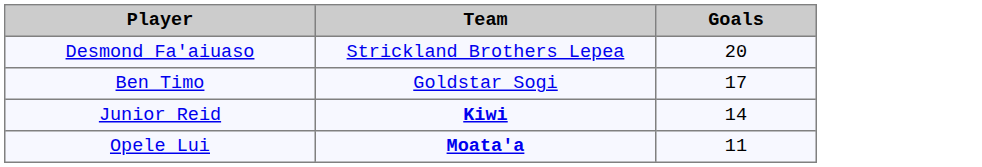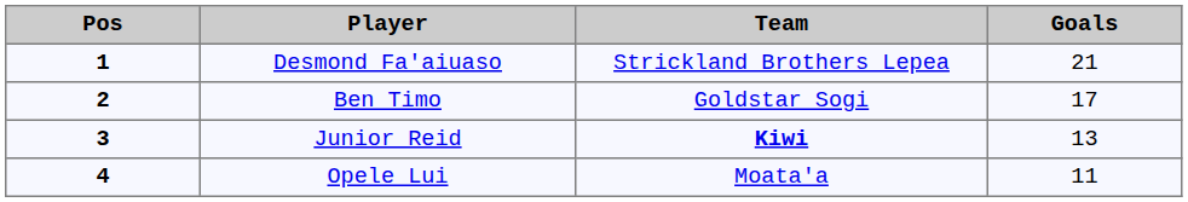+ column: Pos | 1 | 2 | 3 | 4
Desmond Fa'aiuaso | Goals: 20 -> 21
Junior Reid | Goals: 14 -> 13
Opele Lui | Team: bold -> normal
